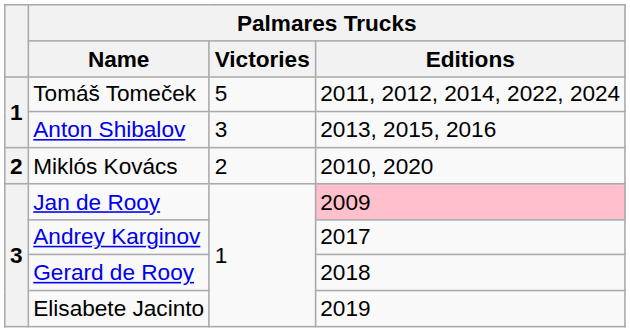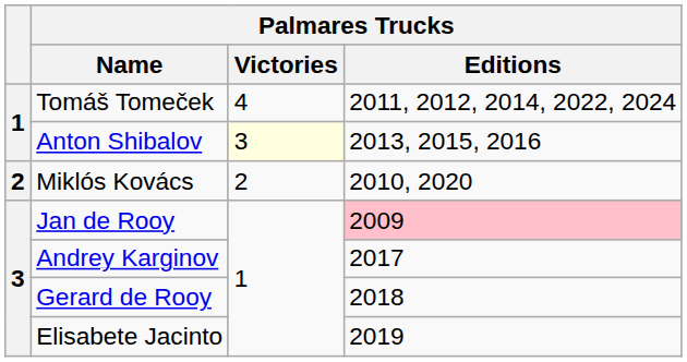Tomáš Tomeček | Palmares Trucks / Victories: 5 -> 4
Anton Shibalov | Palmares Trucks / Victories: no background -> lightyellow background
